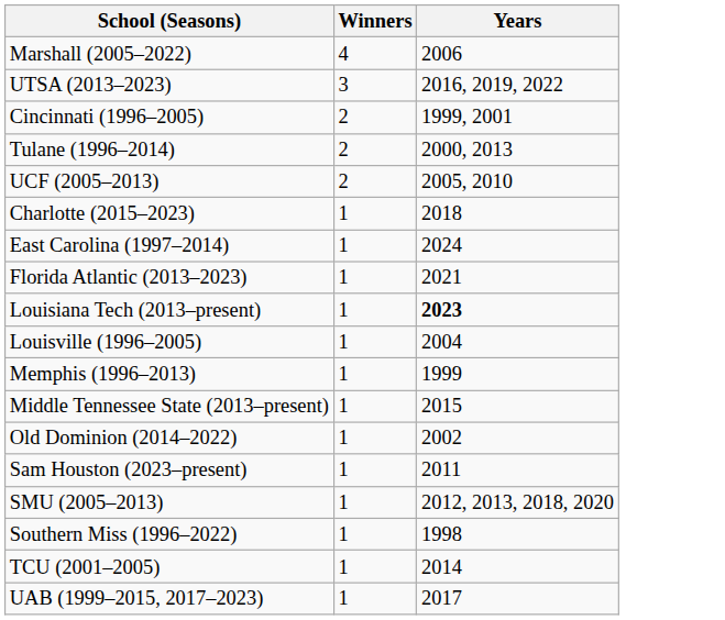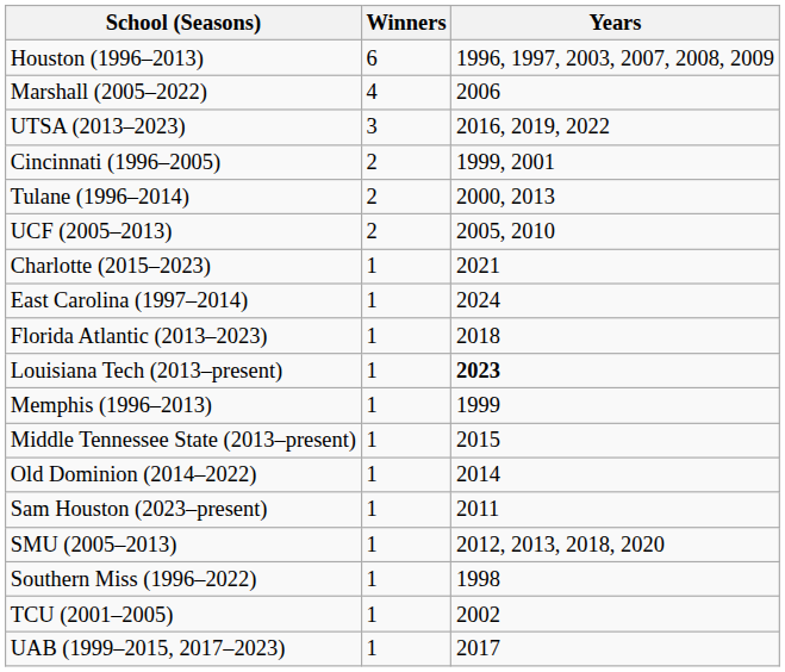+ row: Houston (1996–2013) | 6 | 1996, 1997, 2003, 2007, 2008, 2009
Charlotte (2015–2023) | Years: 2018 -> 2021
Florida Atlantic (2013–2023) | Years: 2021 -> 2018
- row: Louisville (1996–2005) | 1 | 2004
Old Dominion (2014–2022) | Years: 2002 -> 2014
TCU (2001–2005) | Years: 2014 -> 2002
